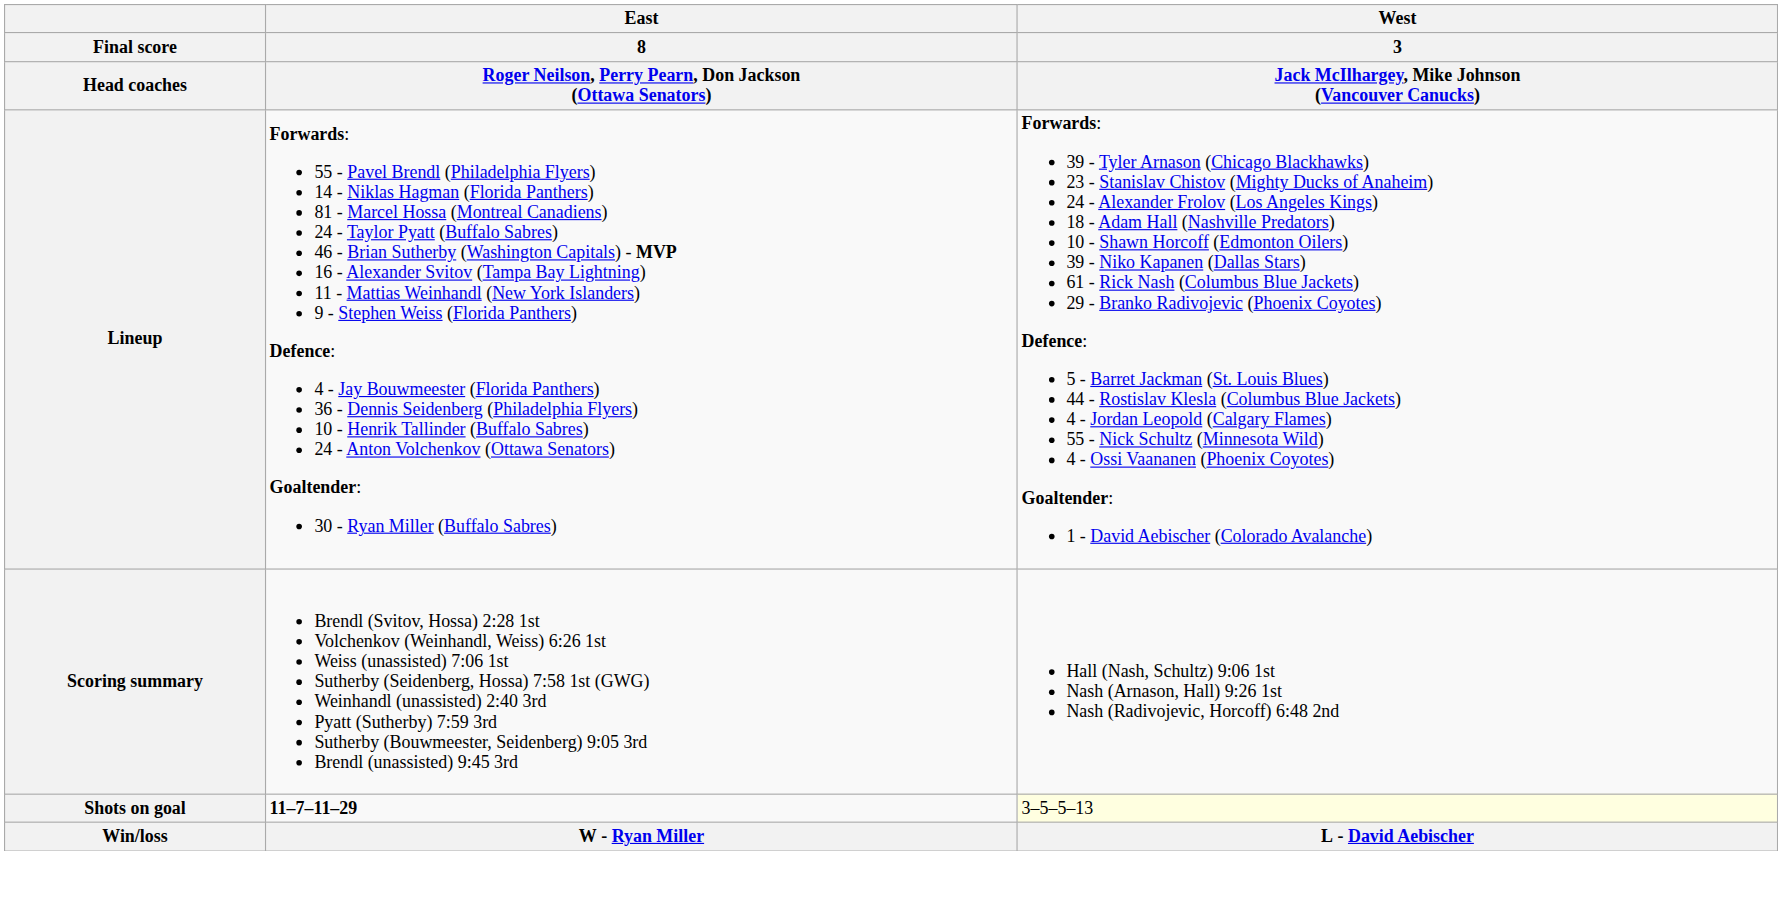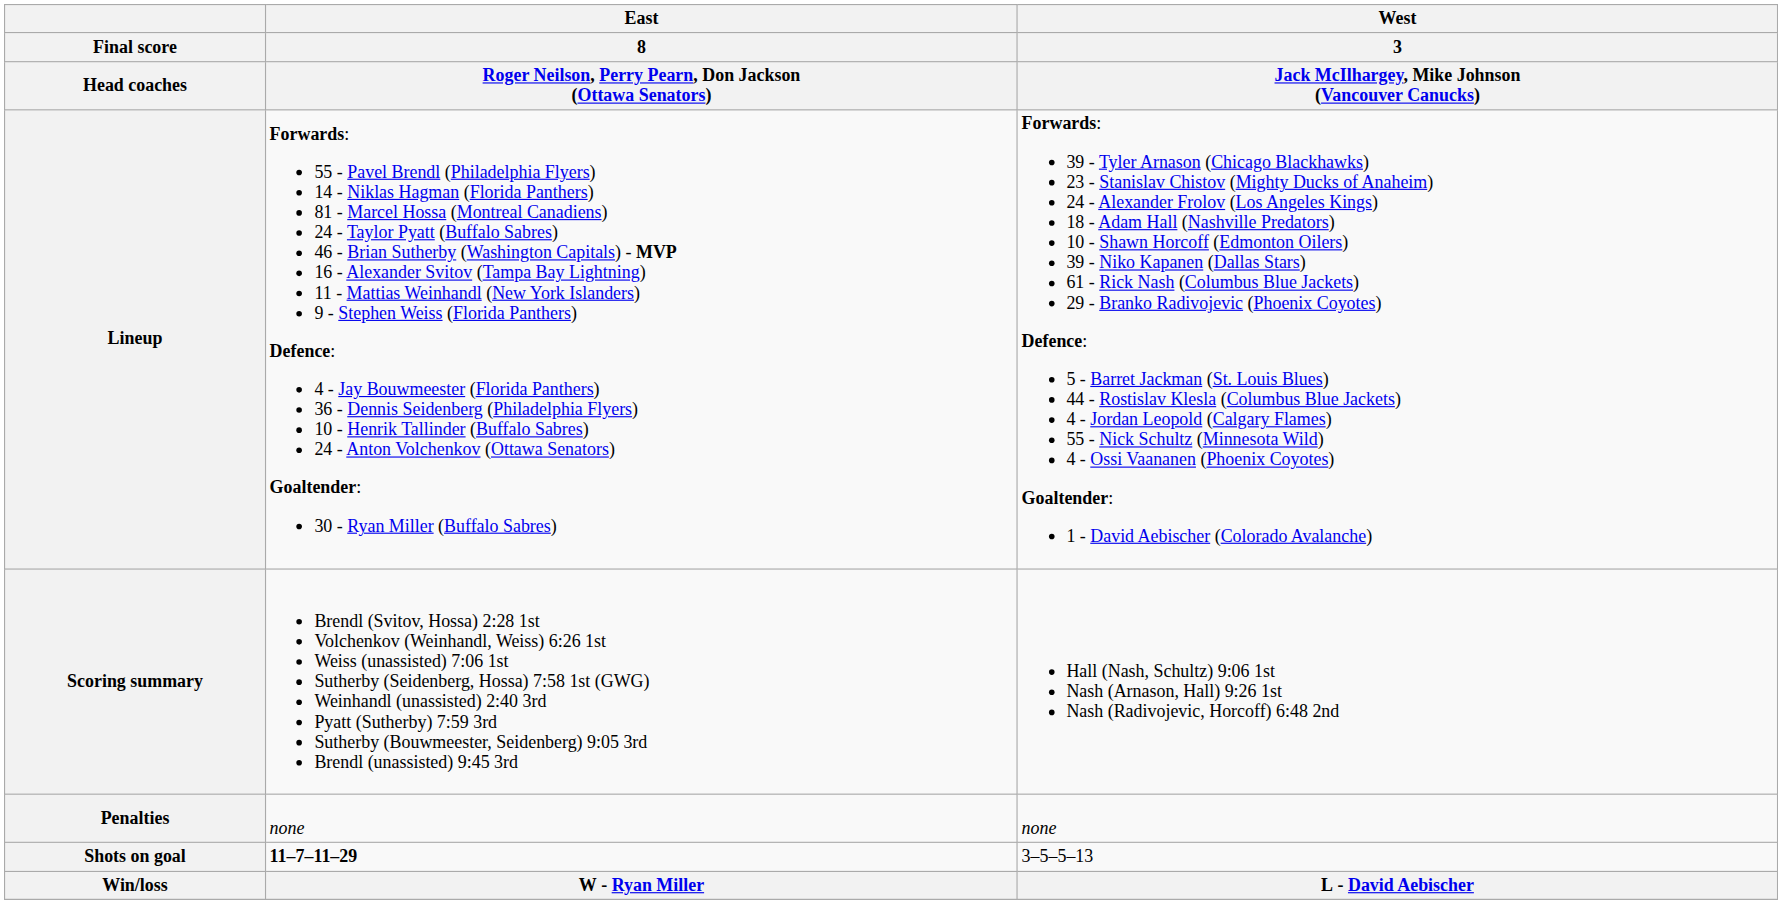+ row: Penalties | none | none
Shots on goal | West / 3 / Jack McIlhargey, Mike Johnson (Vancouver Canucks): lightyellow background -> no background
